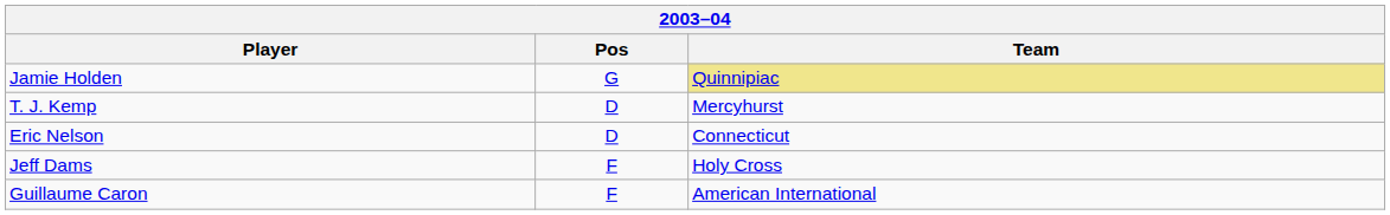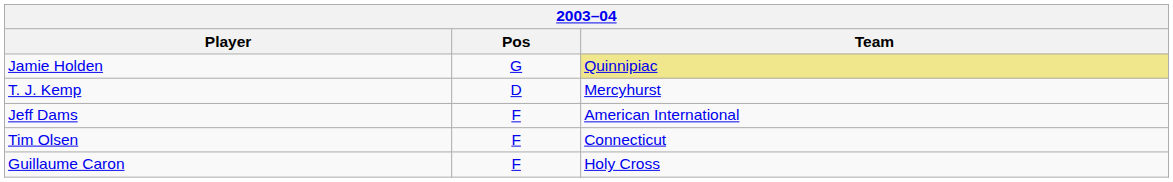- row: Eric Nelson | D | Connecticut
Jeff Dams | Team: Holy Cross -> American International
+ row: Tim Olsen | F | Connecticut
Guillaume Caron | Team: American International -> Holy Cross
